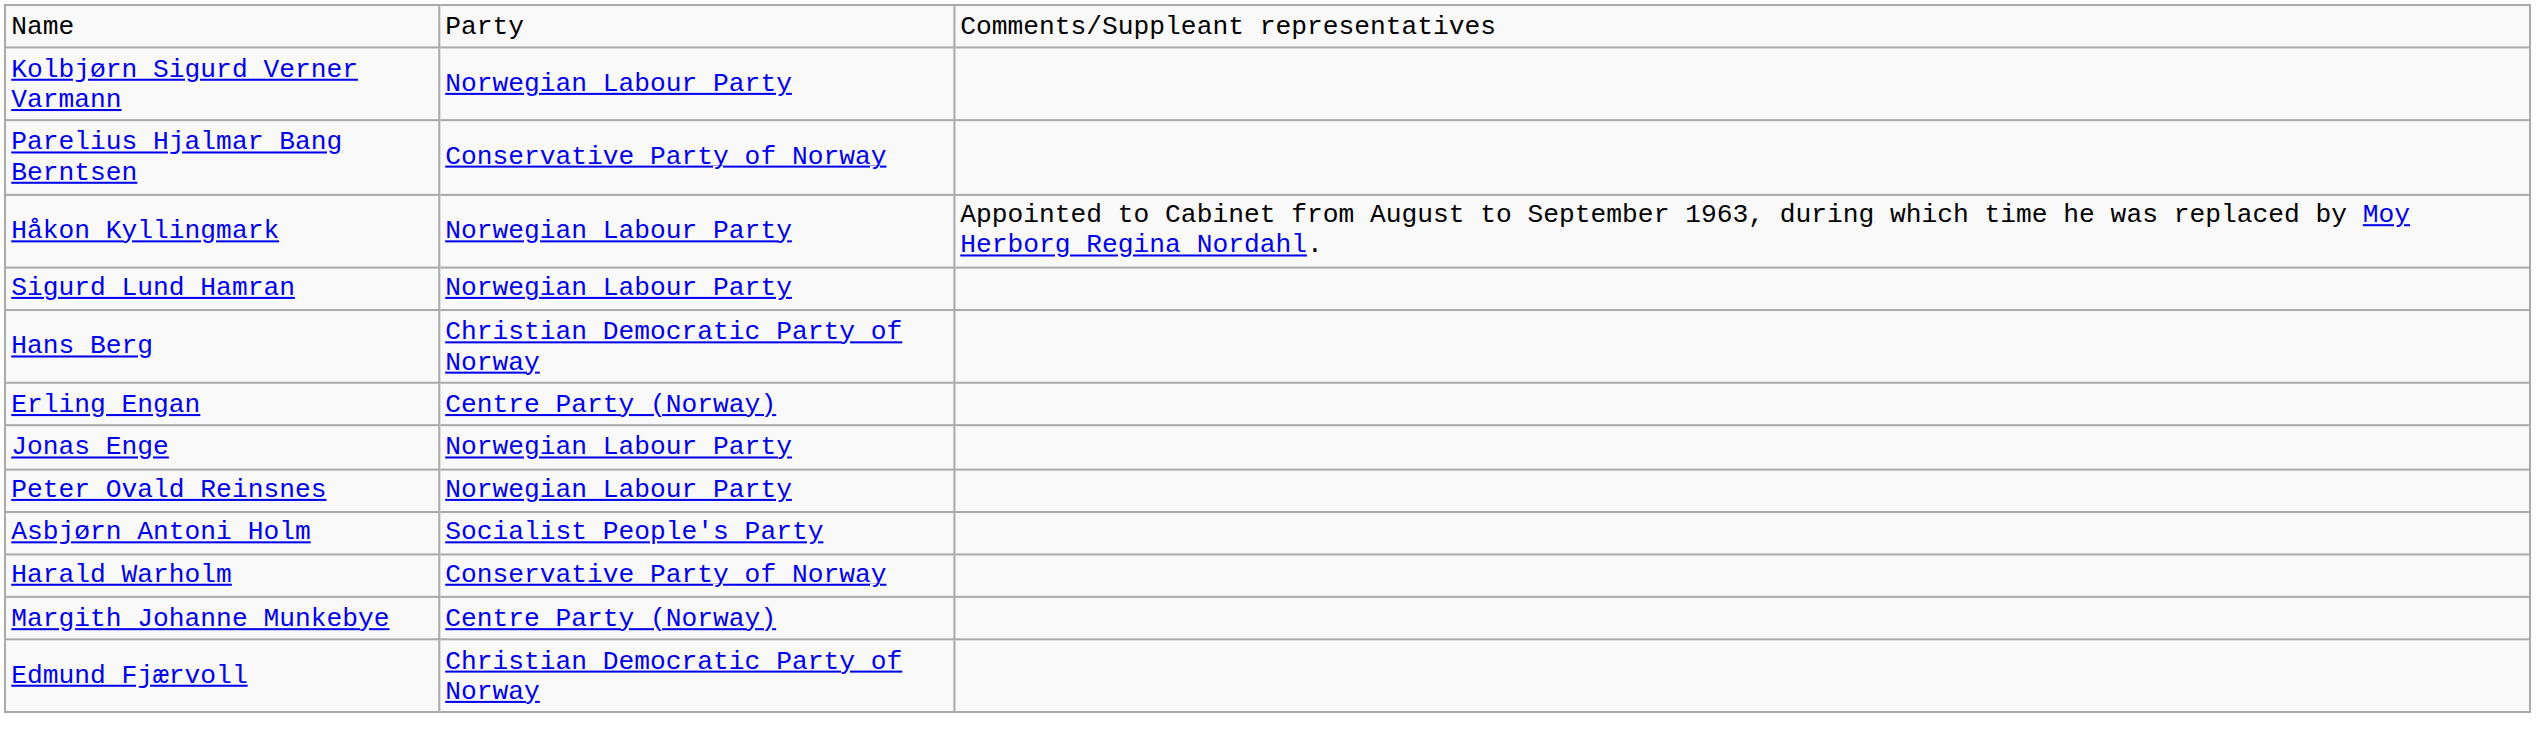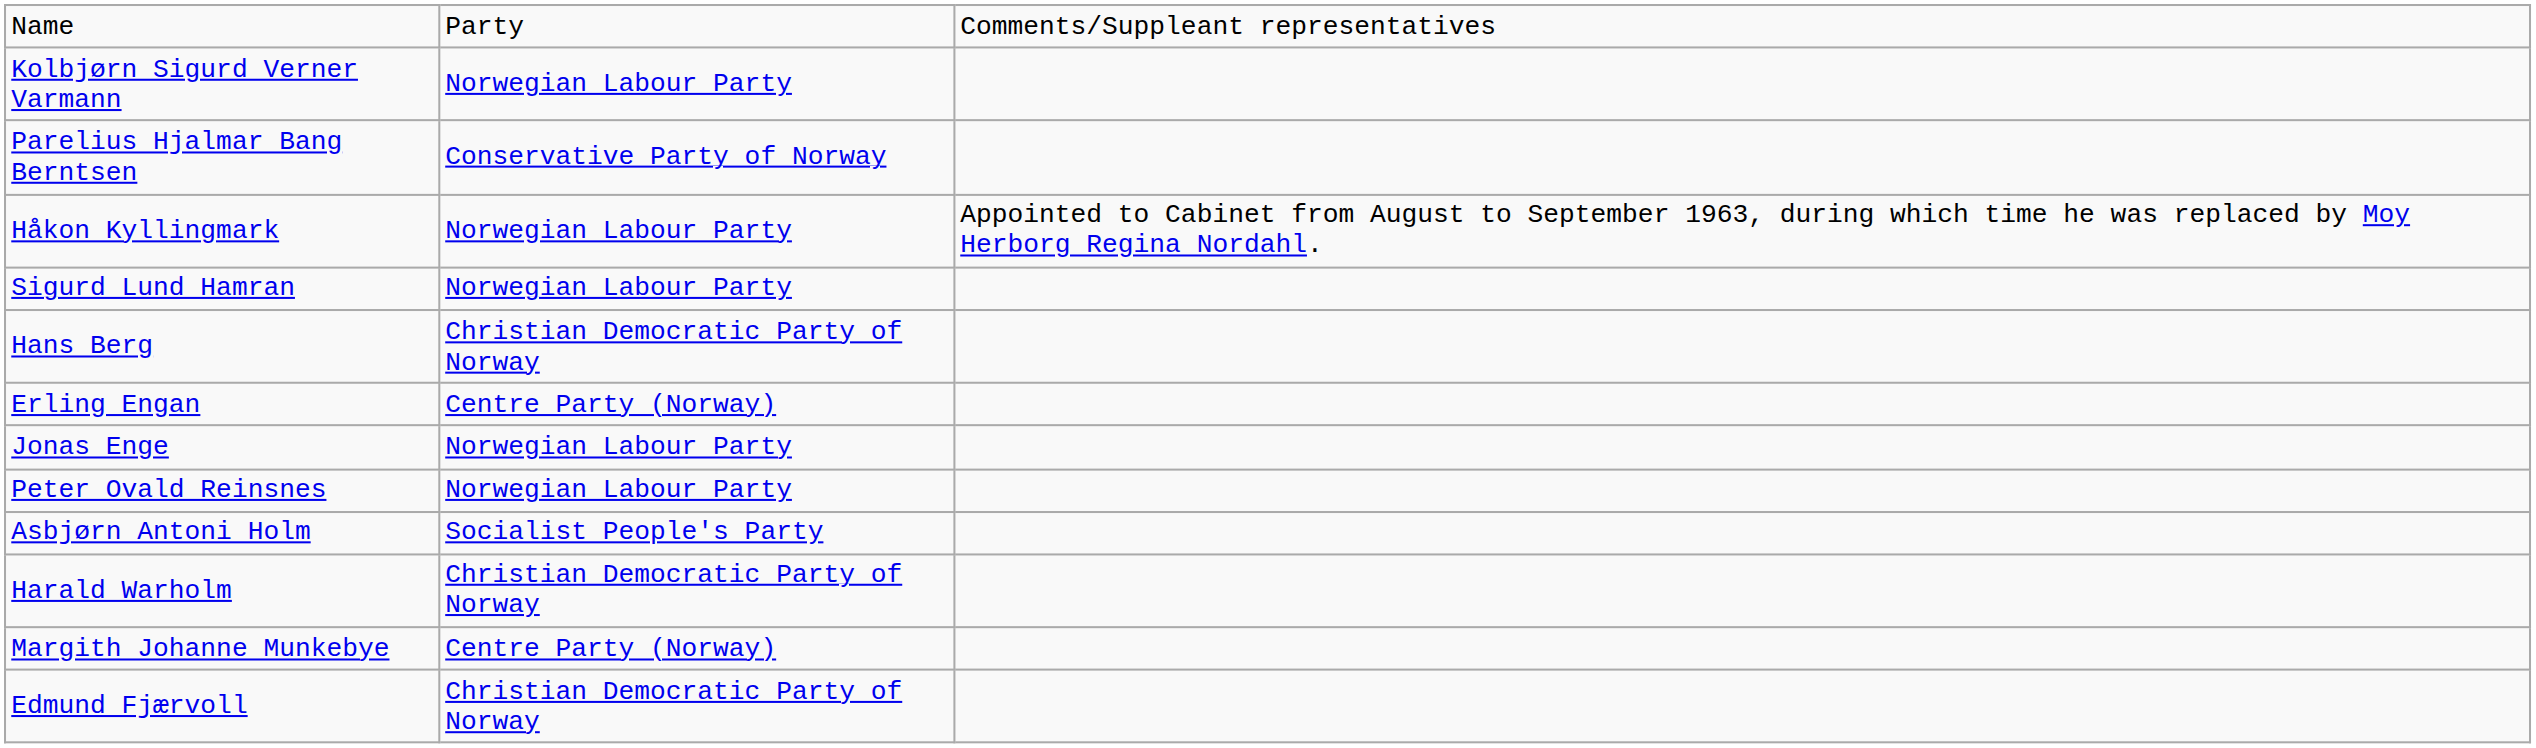Harald Warholm | column 2: Conservative Party of Norway -> Christian Democratic Party of Norway
